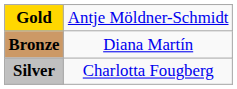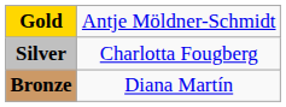rows swapped: Silver <-> Bronze
